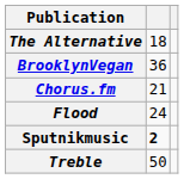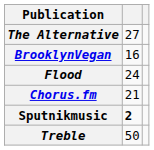The Alternative | column 2: 18 -> 27
BrooklynVegan | column 2: 36 -> 16
rows swapped: Chorus.fm <-> Flood
